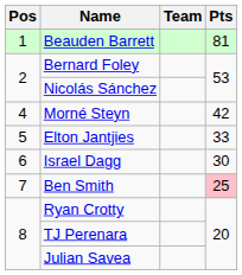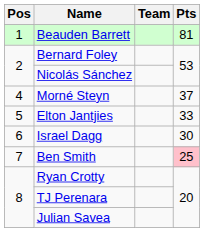Morné Steyn | Pts: 42 -> 37
